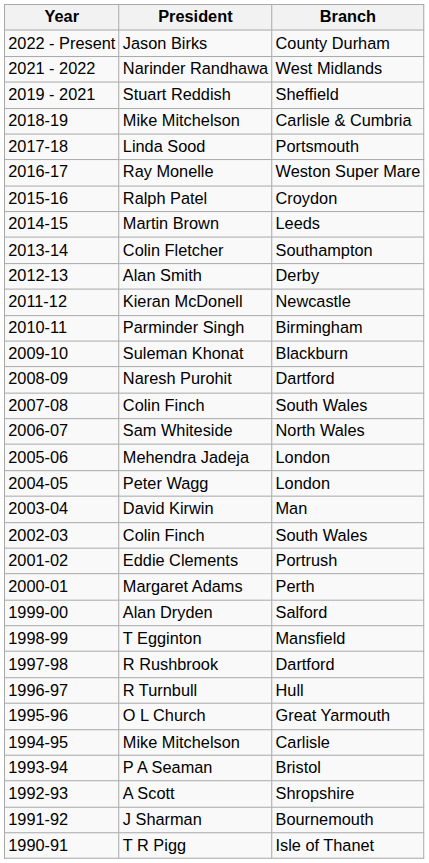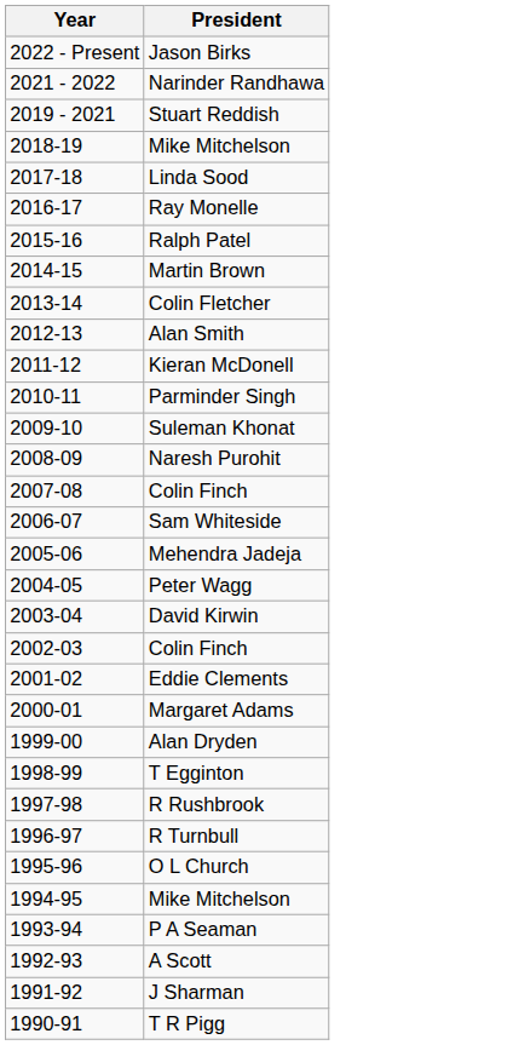- column: Branch | County Durham | West Midlands | Sheffield | Carlisle & Cumbria | Portsmouth | Weston Super Mare | Croydon | Leeds | Southampton | Derby | Newcastle | Birmingham | Blackburn | Dartford | South Wales | North Wales | London | London | Man | South Wales | Portrush | Perth | Salford | Mansfield | Dartford | Hull | Great Yarmouth | Carlisle | Bristol | Shropshire | Bournemouth | Isle of Thanet
